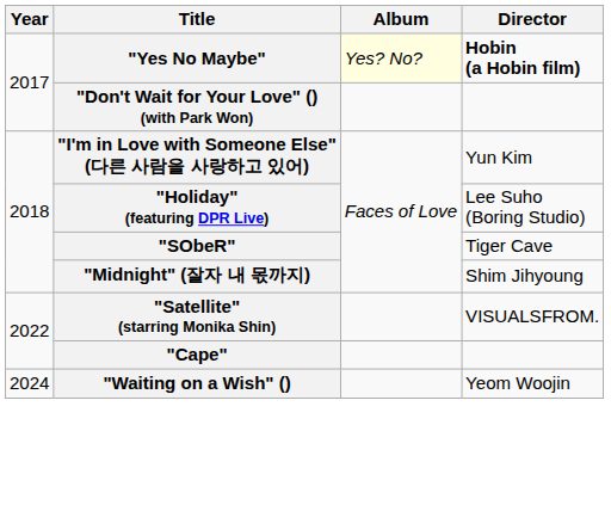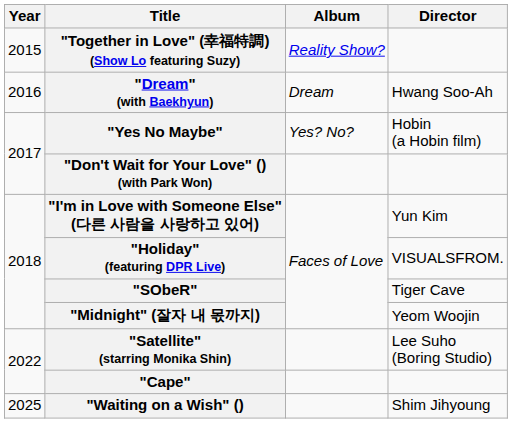+ row: 2015 | "Together in Love" (幸福特調) (Show Lo featuring Suzy) | Reality Show?
+ row: 2016 | "Dream" (with Baekhyun) | Dream | Hwang Soo-Ah
"Yes No Maybe" | Album: lightyellow background -> no background
"Yes No Maybe" | Director: bold -> normal
"Holiday" (featuring DPR Live) | Director: Lee Suho (Boring Studio) -> VISUALSFROM.
"Midnight" (잘자 내 몫까지) | Director: Shim Jihyoung -> Yeom Woojin
"Satellite" (starring Monika Shin) | Director: VISUALSFROM. -> Lee Suho (Boring Studio)
"Waiting on a Wish" () | Year: 2024 -> 2025
"Waiting on a Wish" () | Director: Yeom Woojin -> Shim Jihyoung
